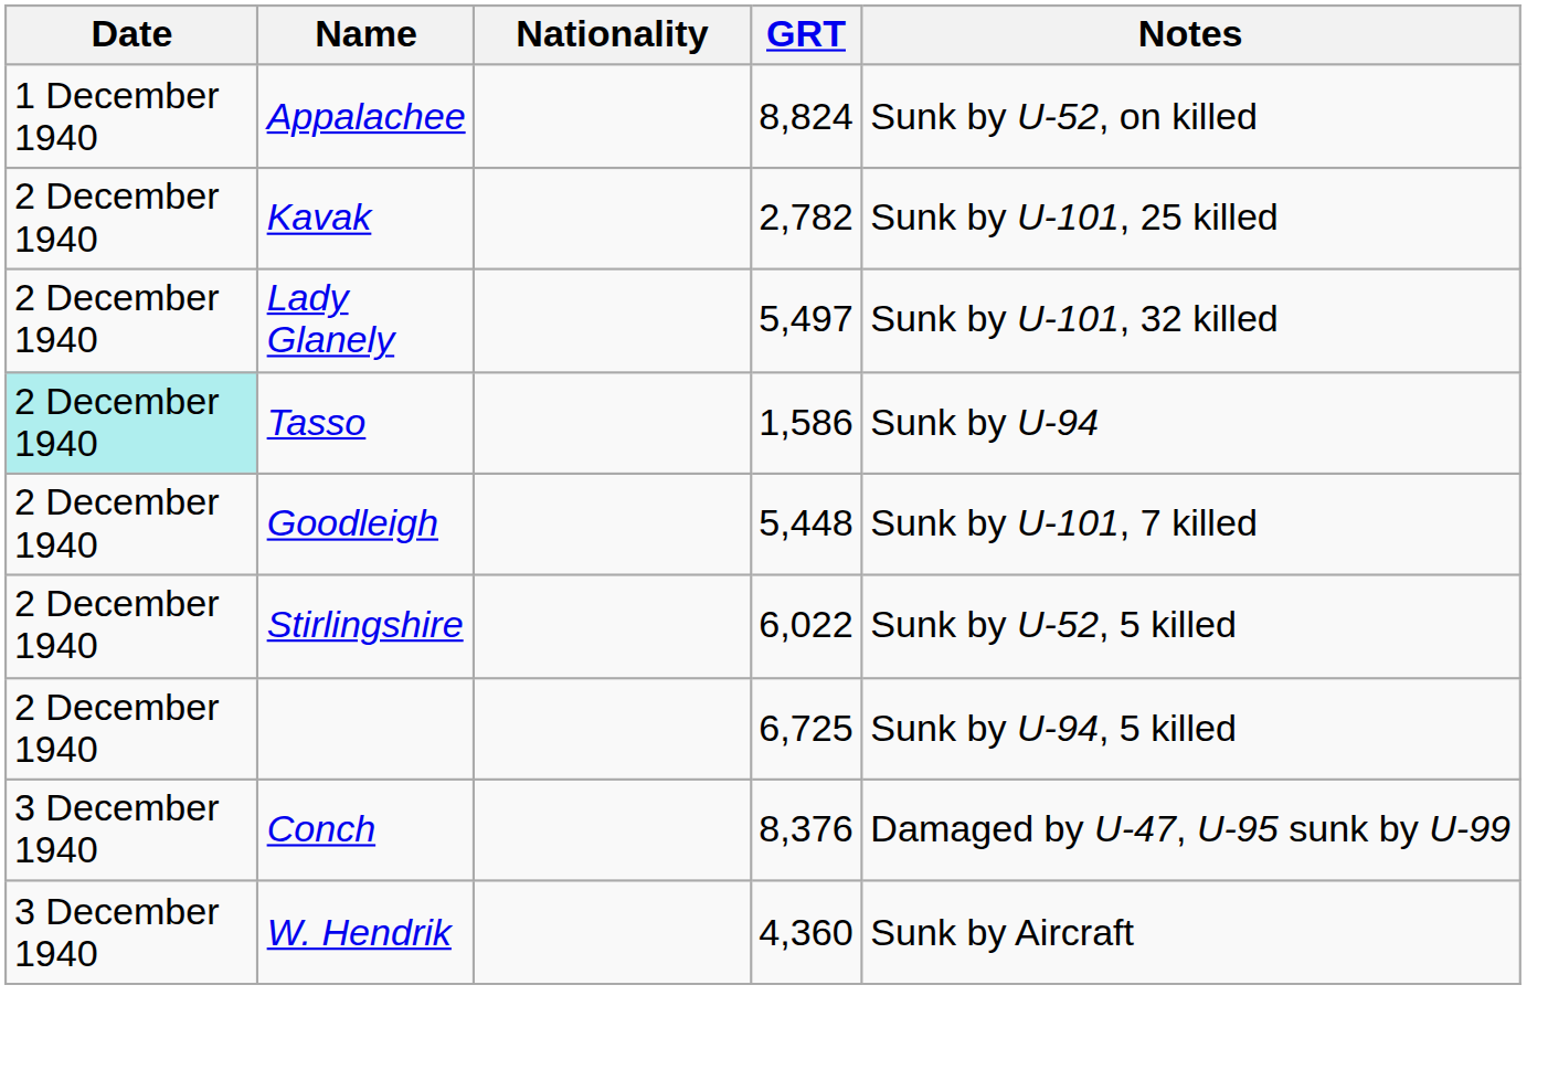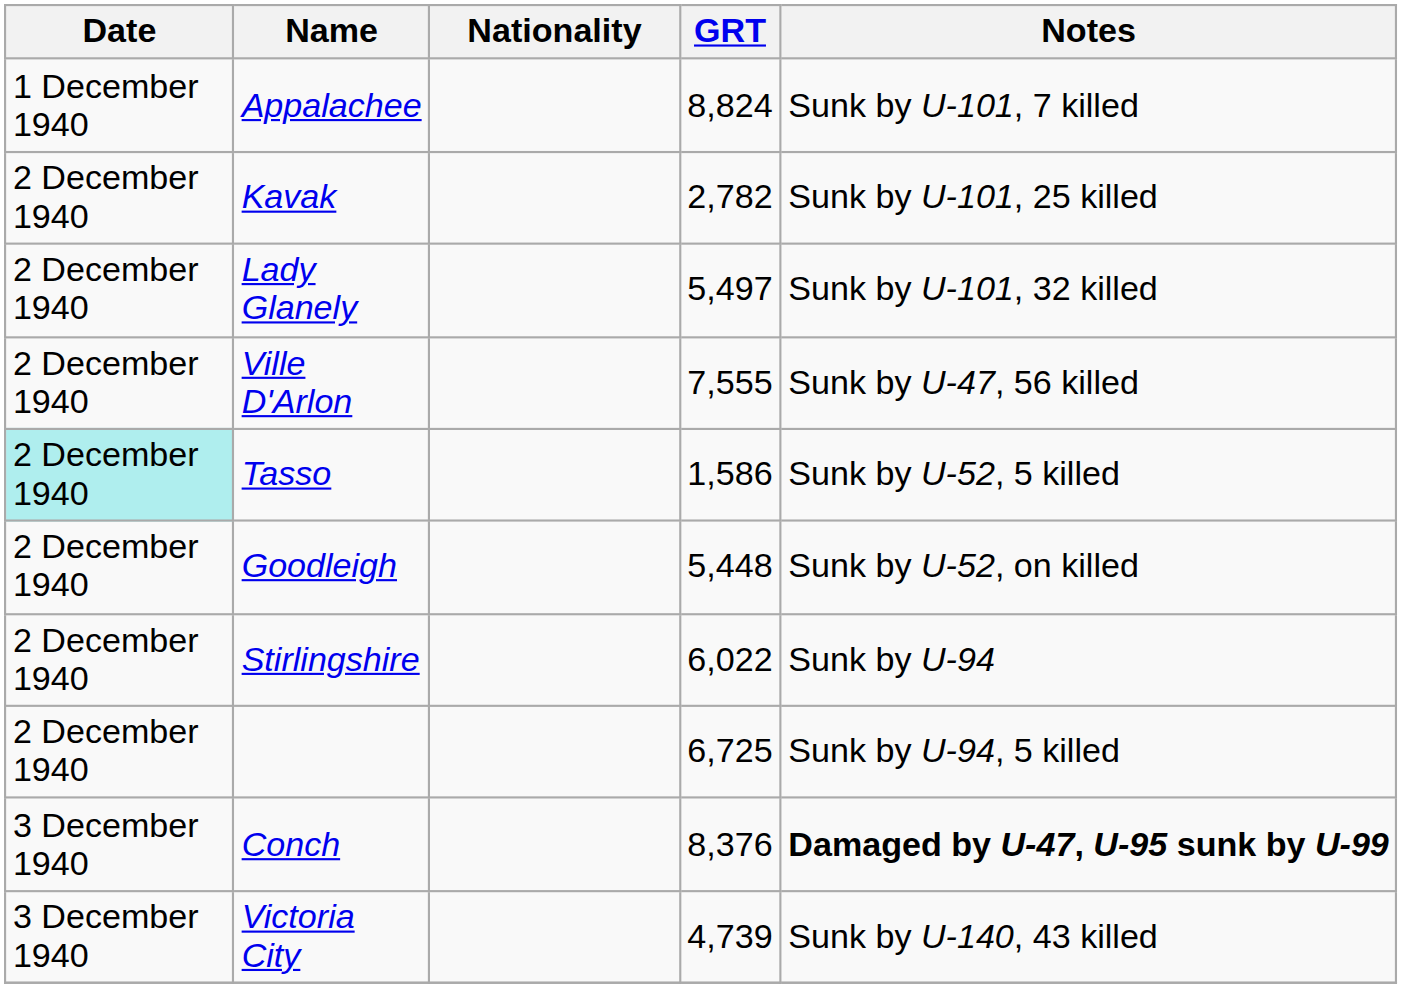Appalachee | Notes: Sunk by U-52, on killed -> Sunk by U-101, 7 killed
+ row: 2 December 1940 | Ville D'Arlon | 7,555 | Sunk by U-47, 56 killed
Tasso | Notes: Sunk by U-94 -> Sunk by U-52, 5 killed
Goodleigh | Notes: Sunk by U-101, 7 killed -> Sunk by U-52, on killed
Stirlingshire | Notes: Sunk by U-52, 5 killed -> Sunk by U-94
Conch | Notes: normal -> bold
+ row: 3 December 1940 | Victoria City | 4,739 | Sunk by U-140, 43 killed
- row: 3 December 1940 | W. Hendrik | 4,360 | Sunk by Aircraft
